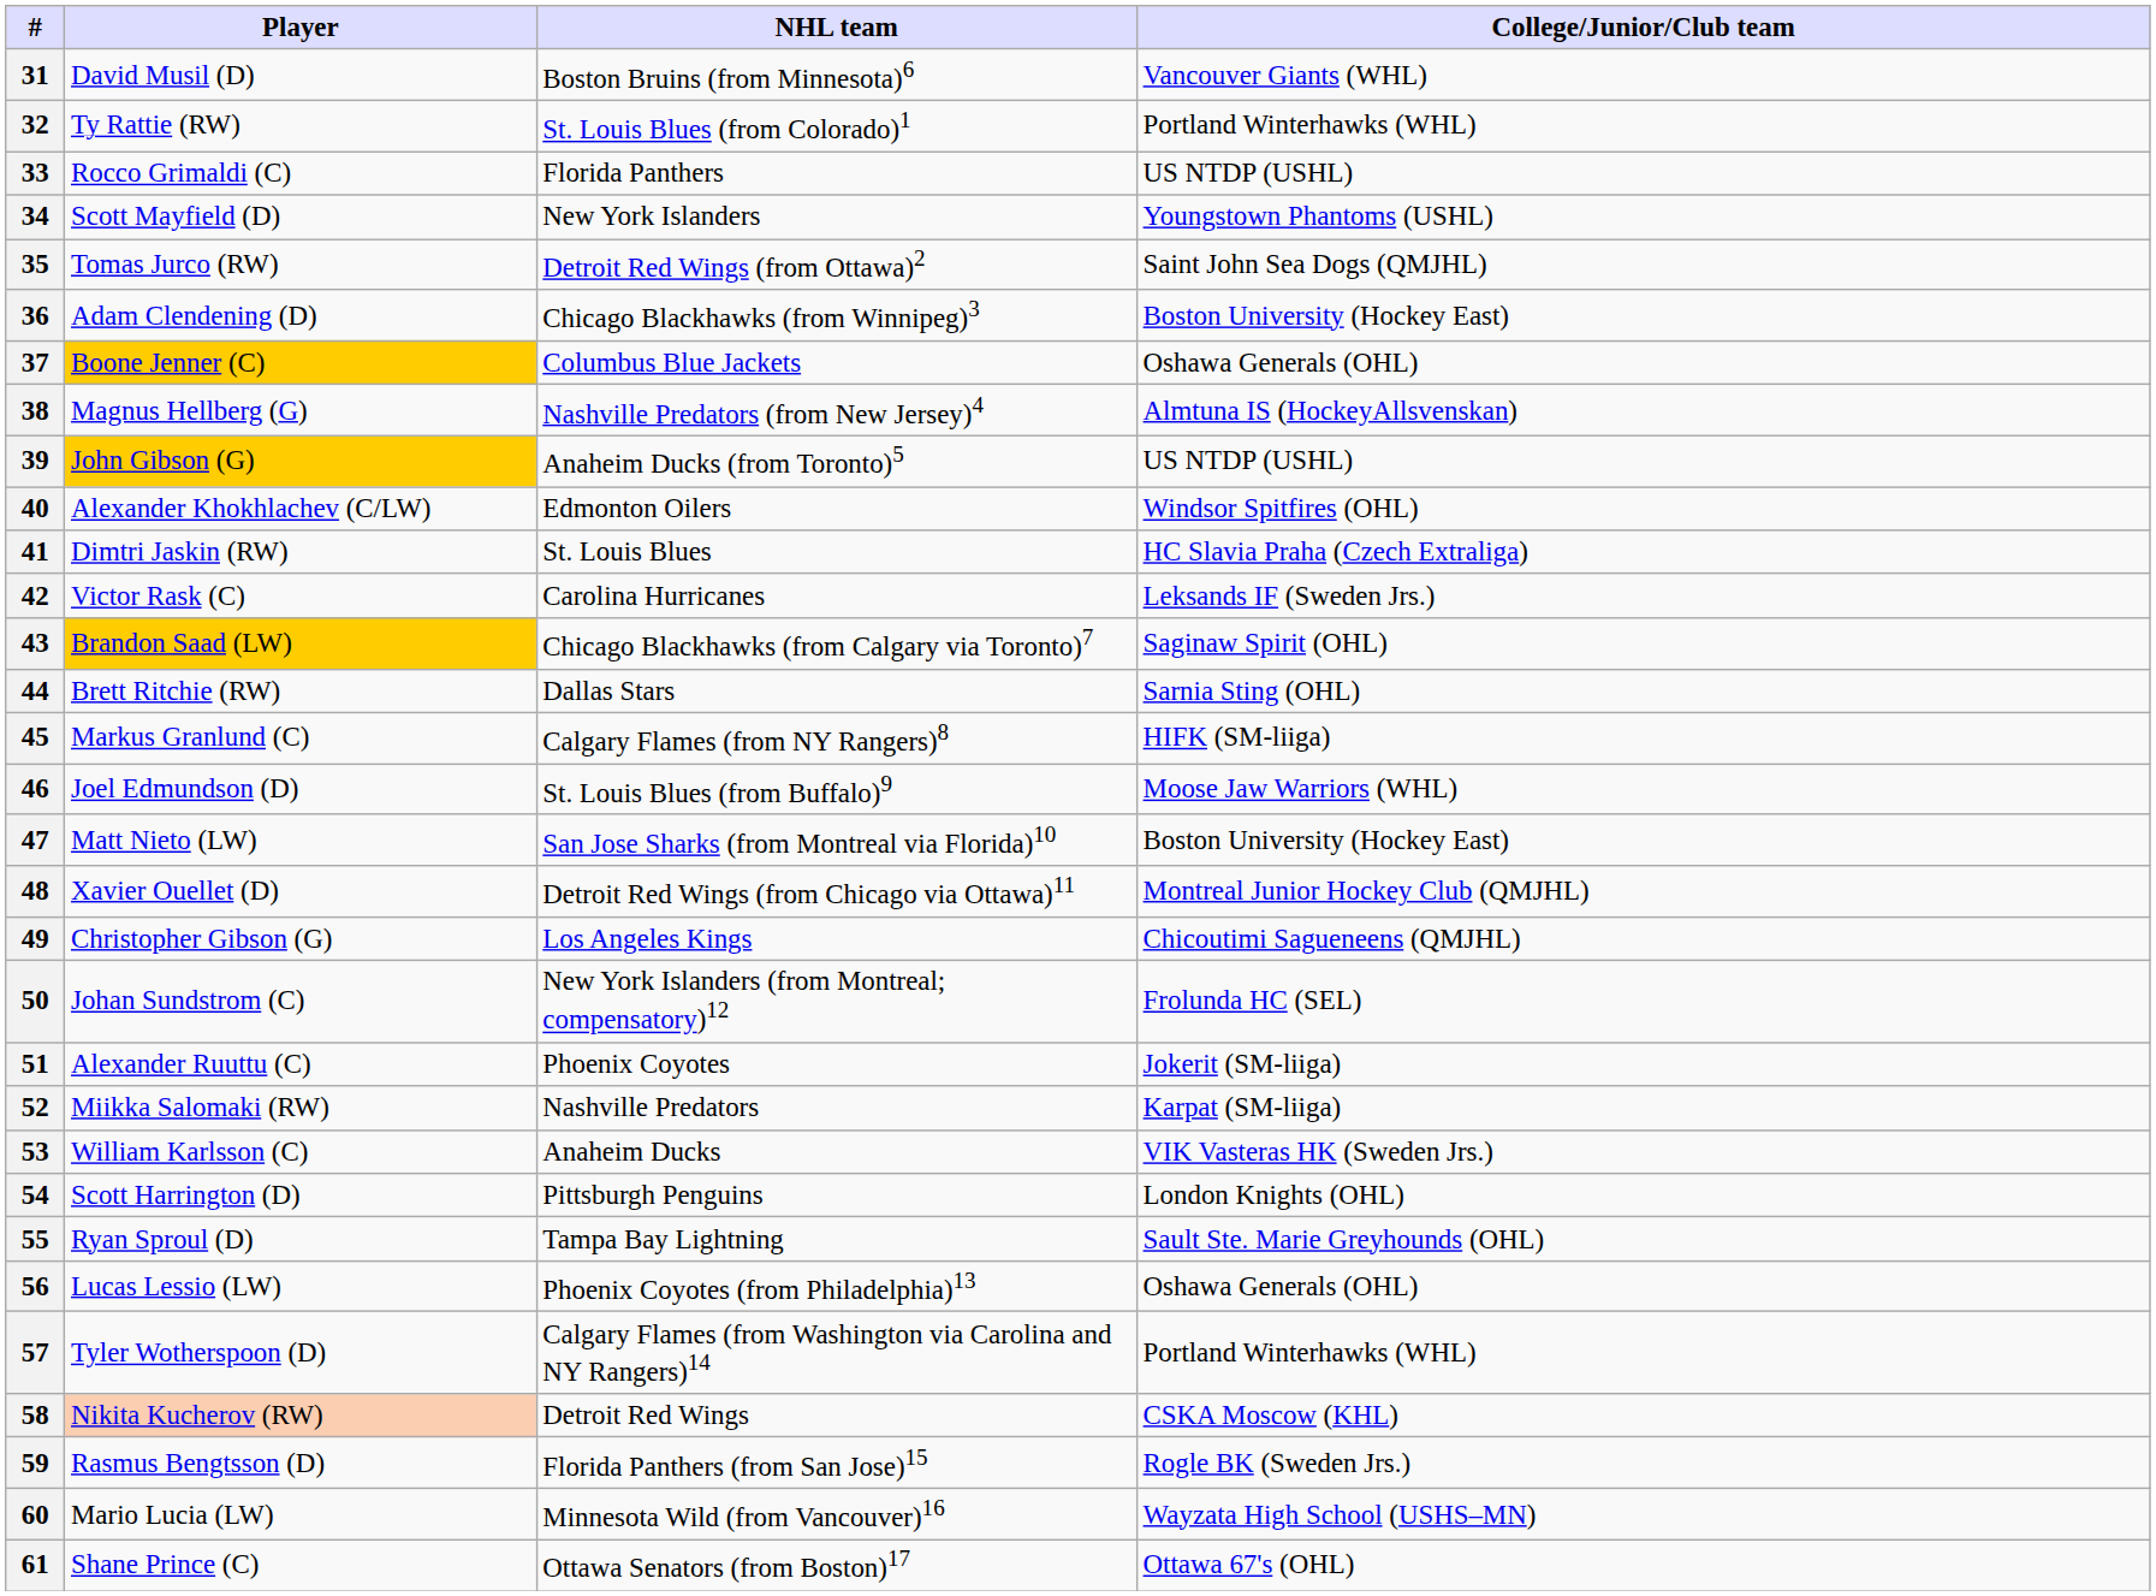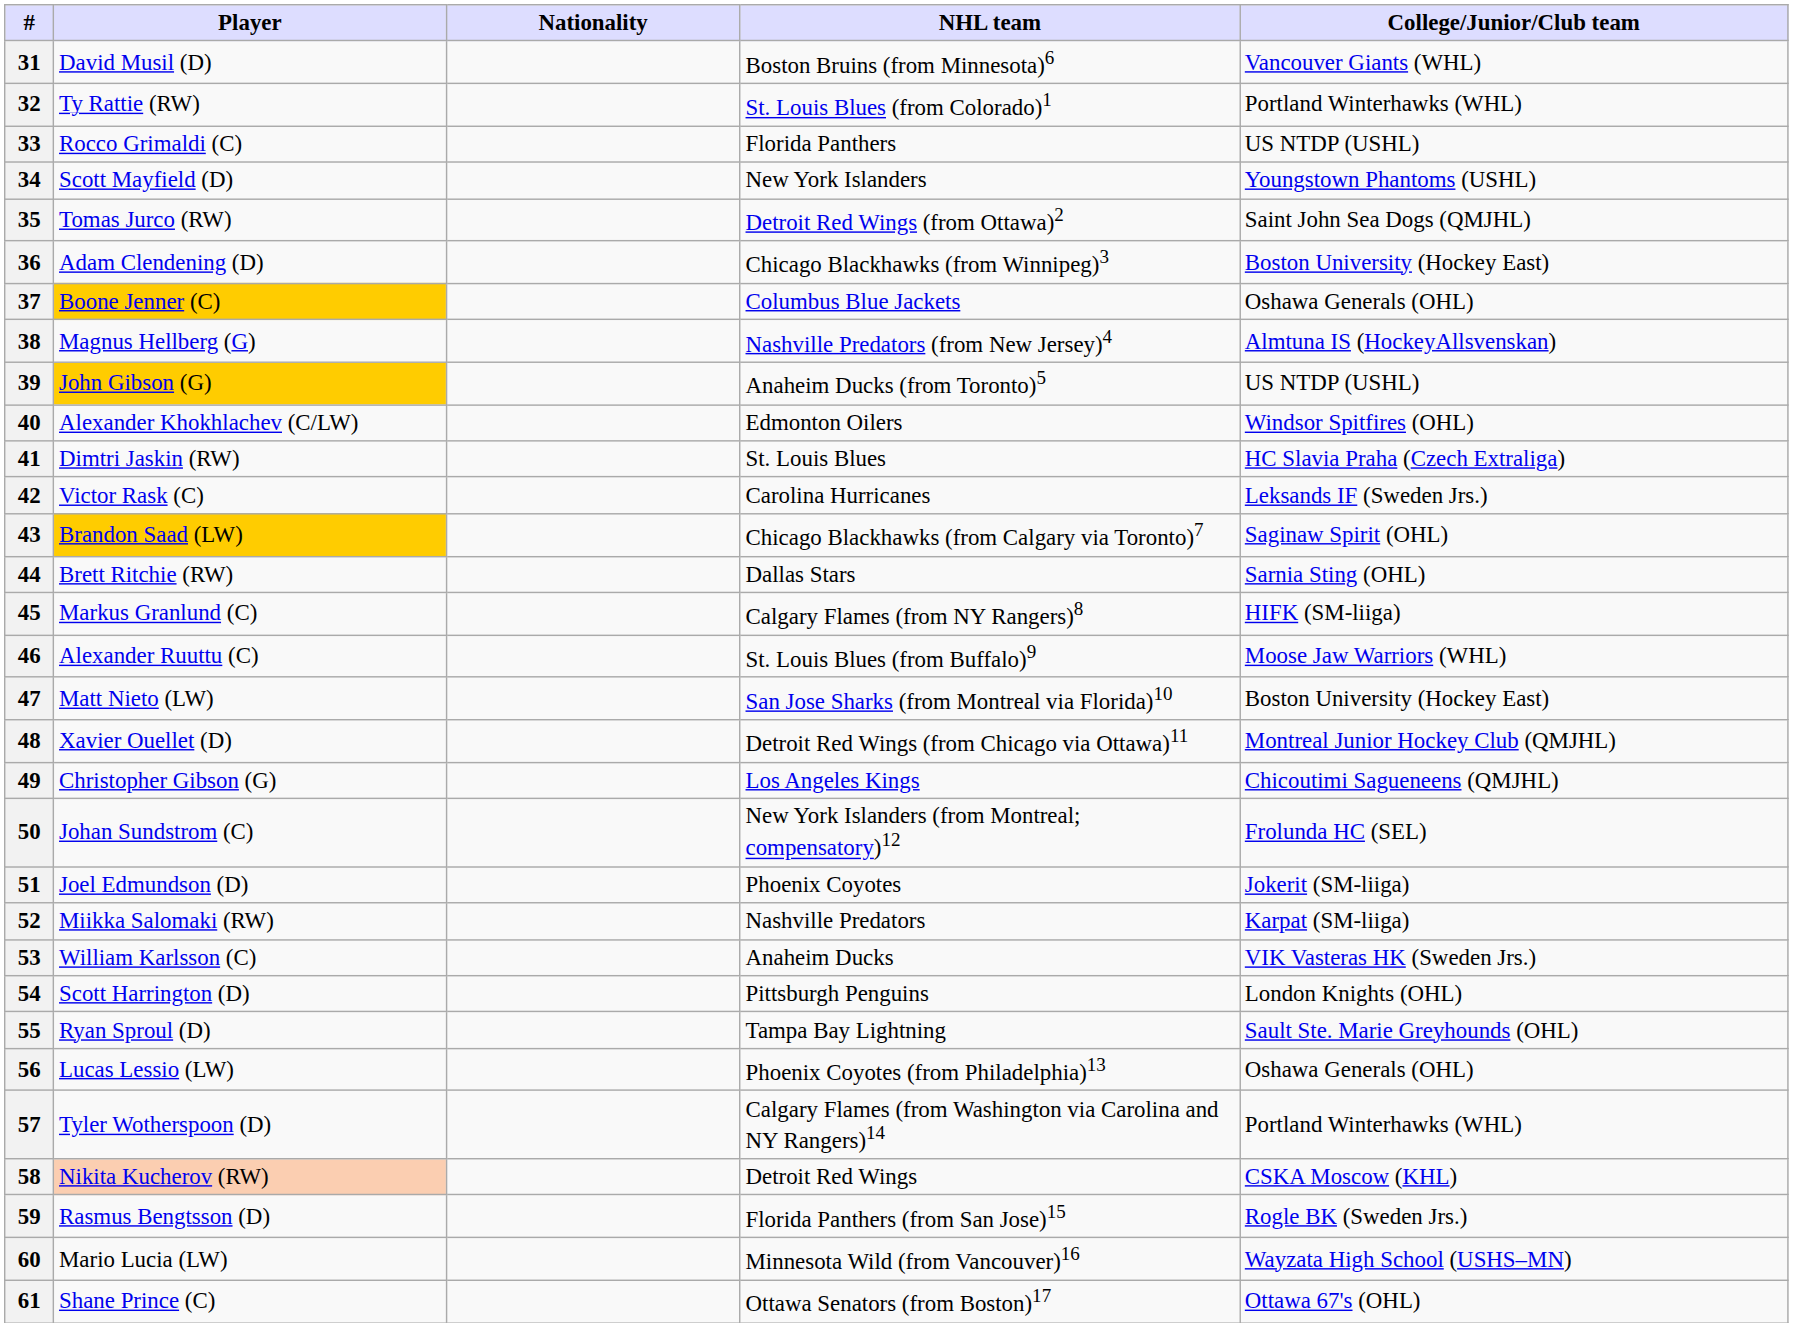+ column: Nationality
46 | Player: Joel Edmundson (D) -> Alexander Ruuttu (C)
51 | Player: Alexander Ruuttu (C) -> Joel Edmundson (D)
